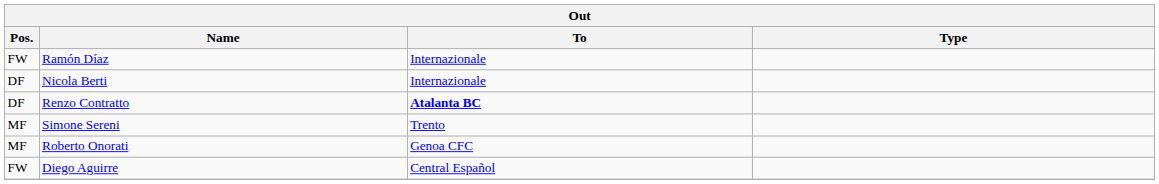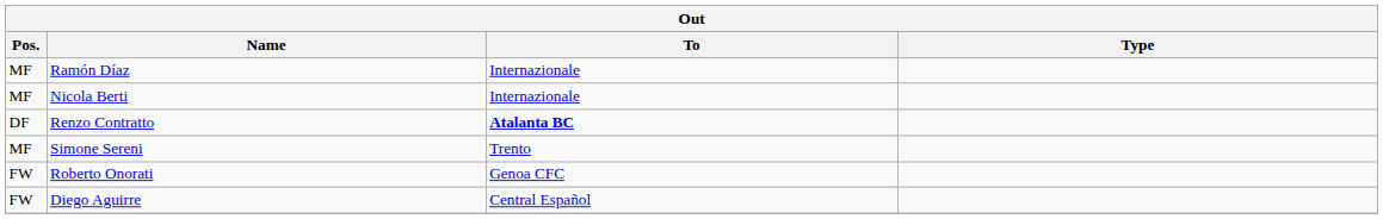Ramón Díaz | Pos.: FW -> MF
Nicola Berti | Pos.: DF -> MF
Roberto Onorati | Pos.: MF -> FW
